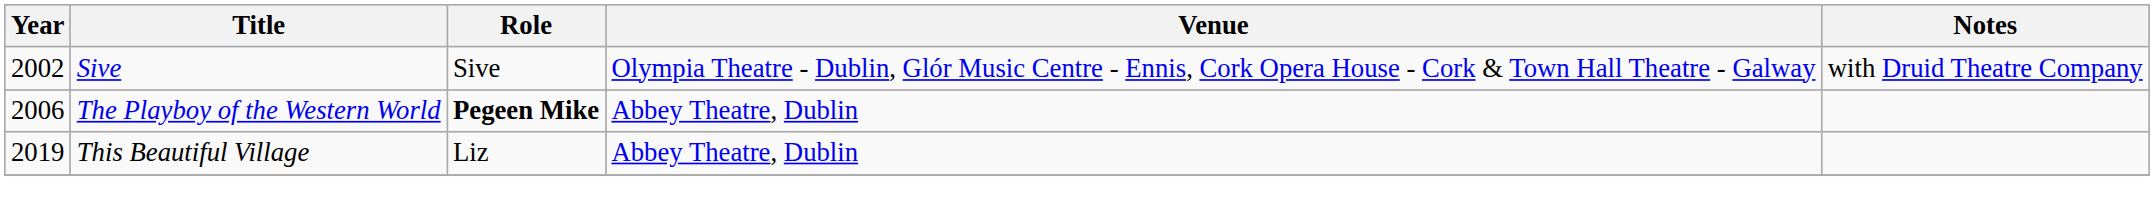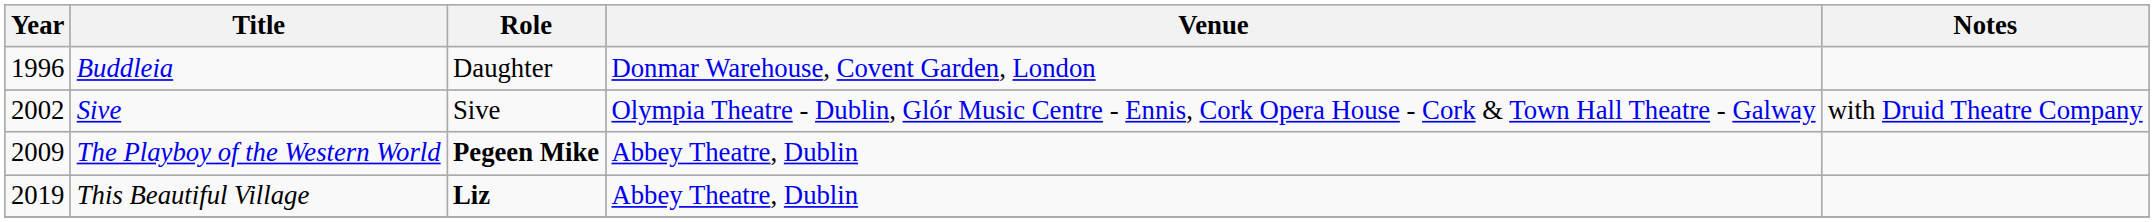+ row: 1996 | Buddleia | Daughter | Donmar Warehouse, Covent Garden, London
The Playboy of the Western World | Year: 2006 -> 2009
This Beautiful Village | Role: normal -> bold
